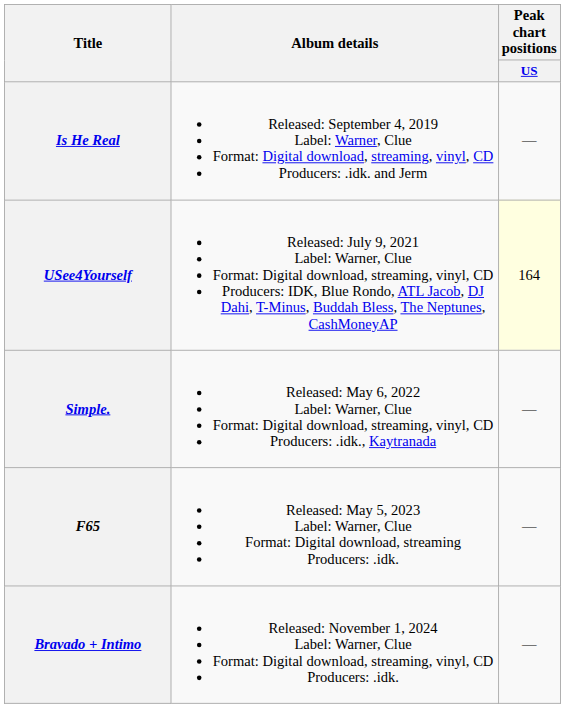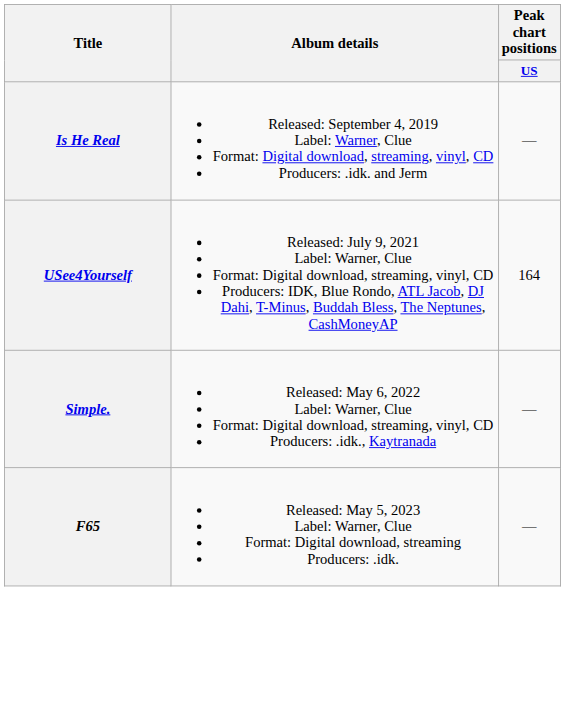USee4Yourself | Peak chart positions / US: lightyellow background -> no background
- row: Bravado + Intimo | Released: November 1, 2024 Label: Warner, Clue Format: Digital download, streaming, vinyl, CD Producers: .idk. | —
